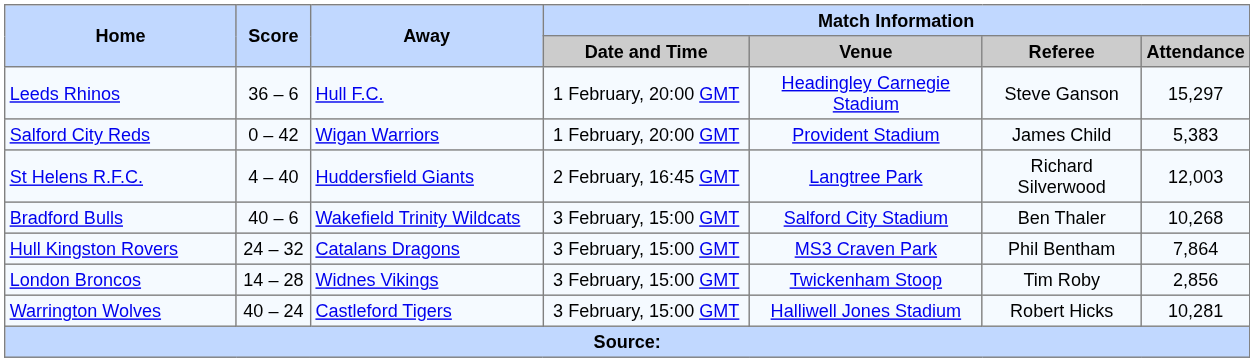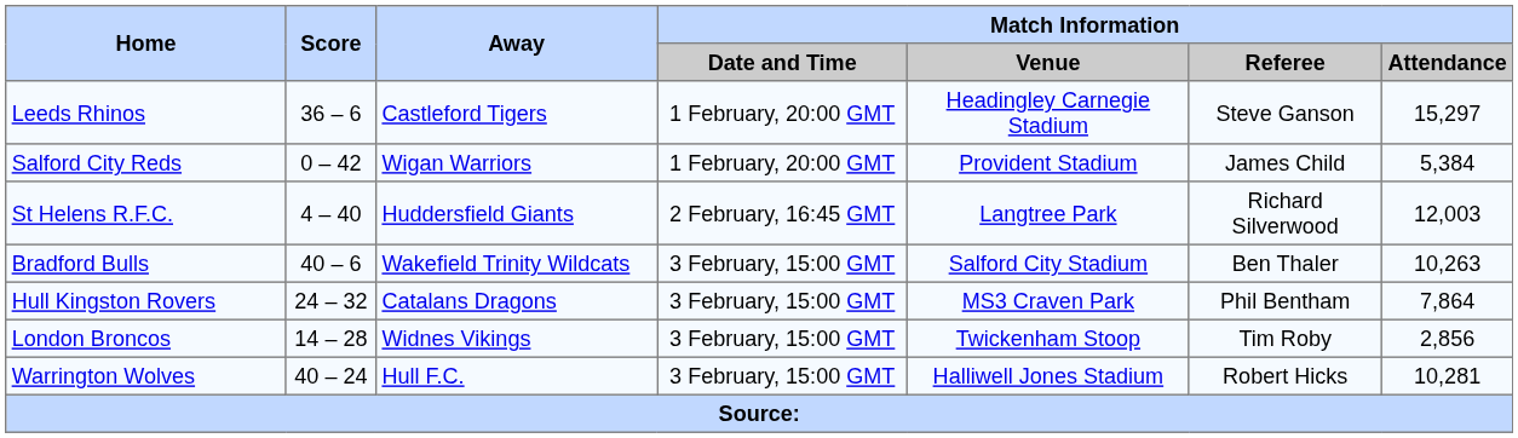Leeds Rhinos | Away: Hull F.C. -> Castleford Tigers
Salford City Reds | Match Information / Attendance: 5,383 -> 5,384
Bradford Bulls | Match Information / Attendance: 10,268 -> 10,263
Warrington Wolves | Away: Castleford Tigers -> Hull F.C.
